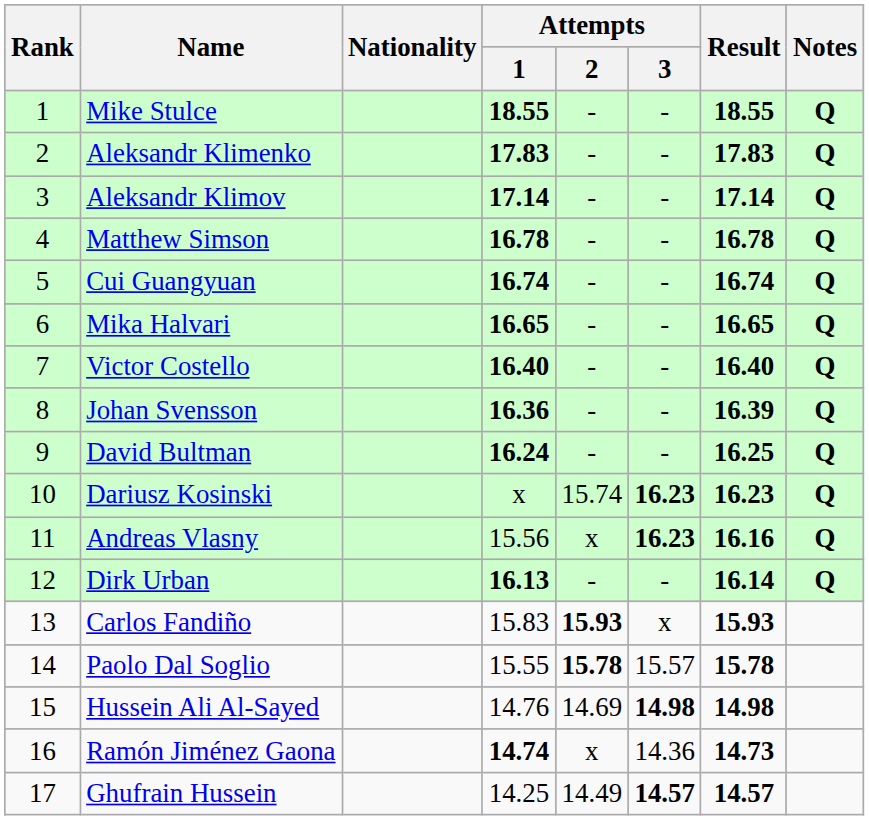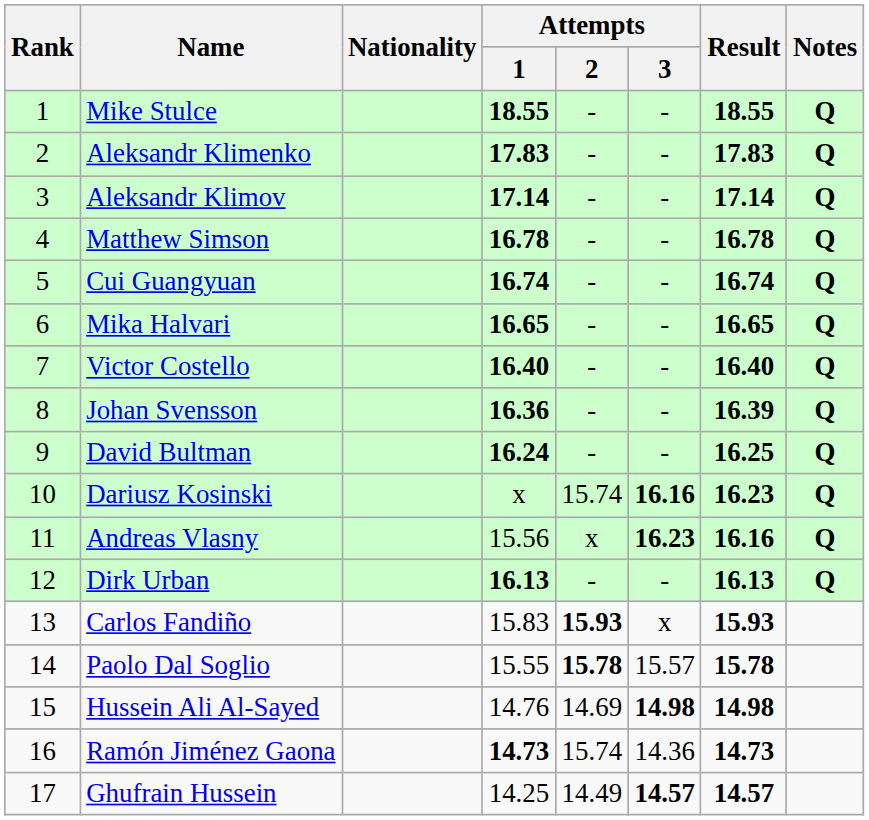Dariusz Kosinski | Attempts / 3: 16.23 -> 16.16
Dirk Urban | Result: 16.14 -> 16.13
Ramón Jiménez Gaona | Attempts / 1: 14.74 -> 14.73
Ramón Jiménez Gaona | Attempts / 2: x -> 15.74
